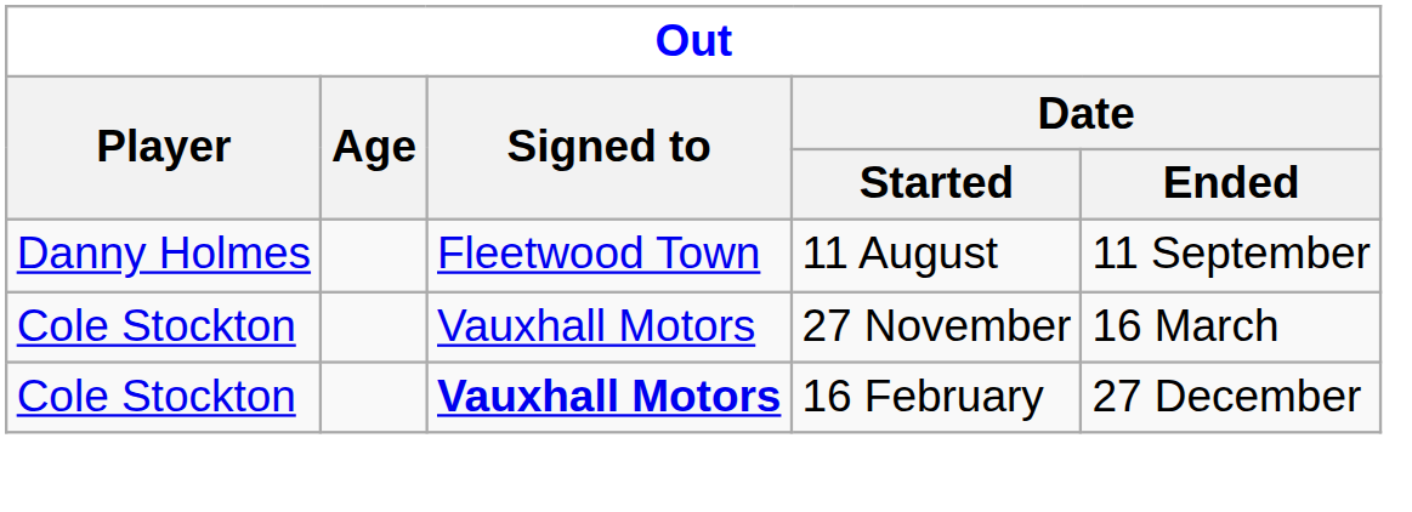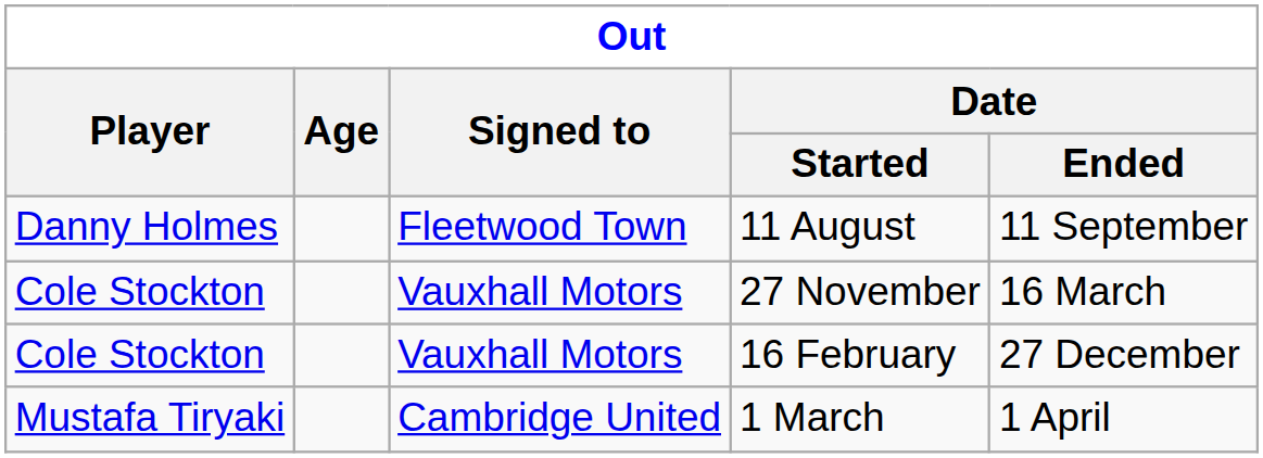16 February | Signed to: bold -> normal
+ row: Mustafa Tiryaki | Cambridge United | 1 March | 1 April
